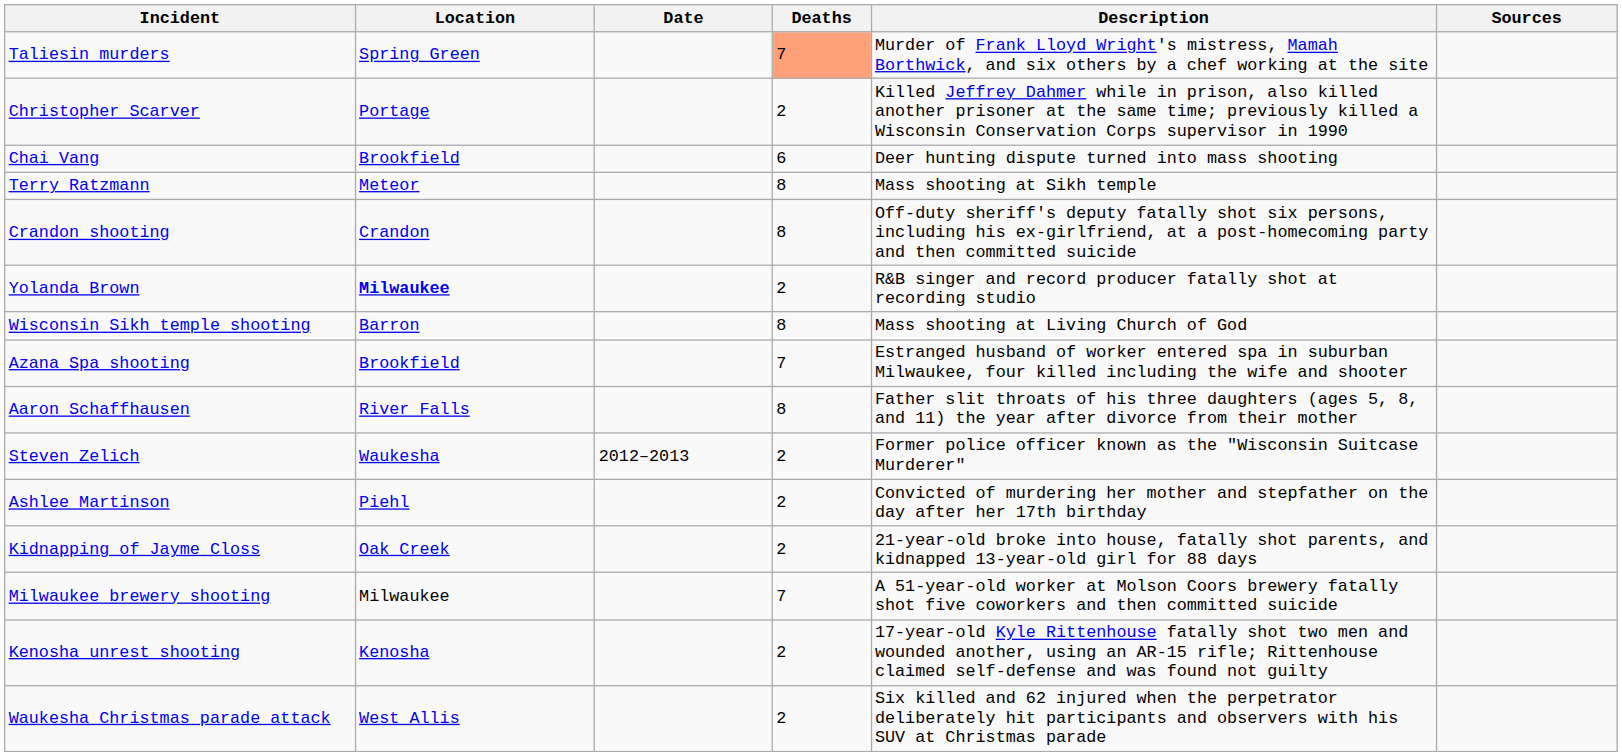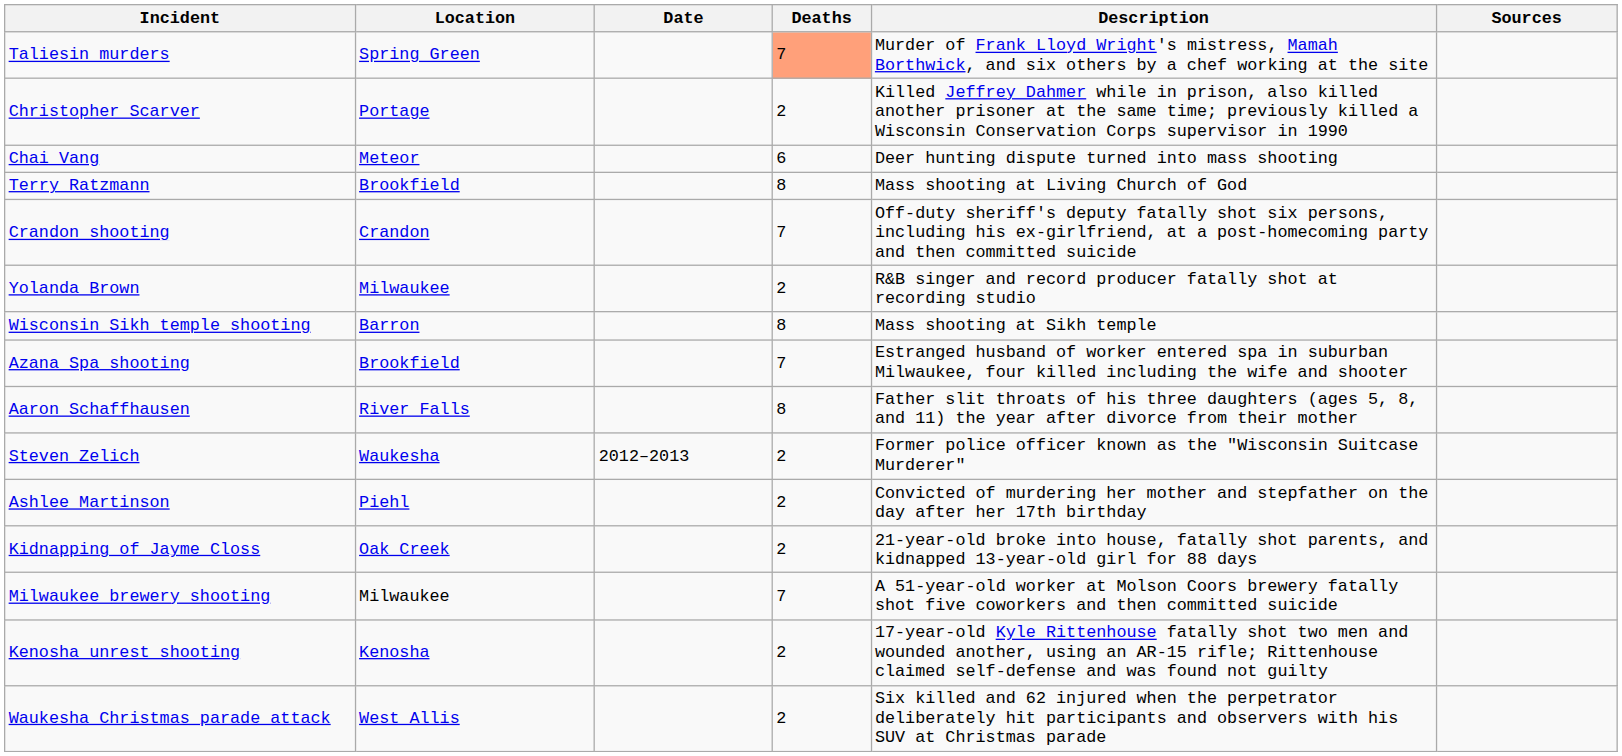Chai Vang | Location: Brookfield -> Meteor
Terry Ratzmann | Location: Meteor -> Brookfield
Terry Ratzmann | Description: Mass shooting at Sikh temple -> Mass shooting at Living Church of God
Crandon shooting | Deaths: 8 -> 7
Yolanda Brown | Location: bold -> normal
Wisconsin Sikh temple shooting | Description: Mass shooting at Living Church of God -> Mass shooting at Sikh temple
